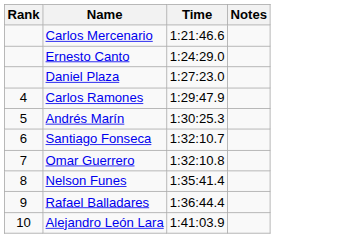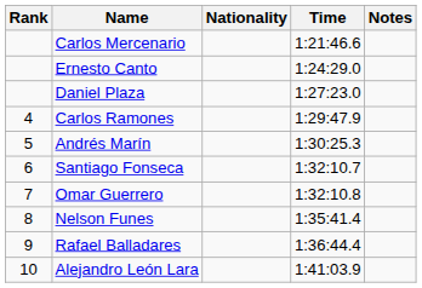+ column: Nationality
